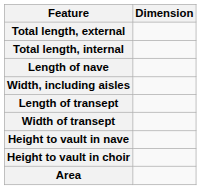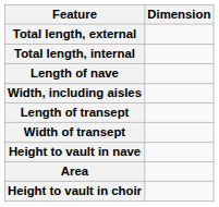rows swapped: Height to vault in choir <-> Area
